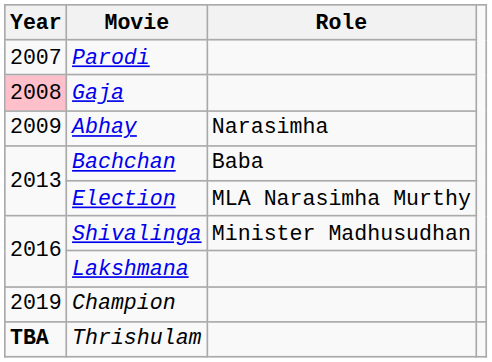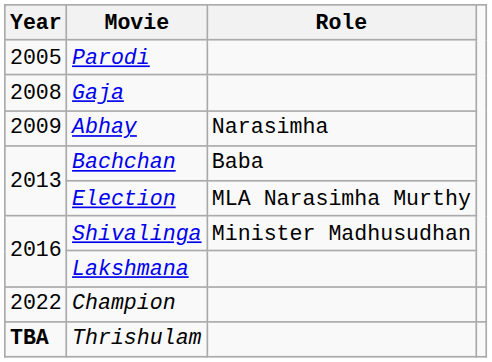Parodi | Year: 2007 -> 2005
Gaja | Year: pink background -> no background
Champion | Year: 2019 -> 2022
